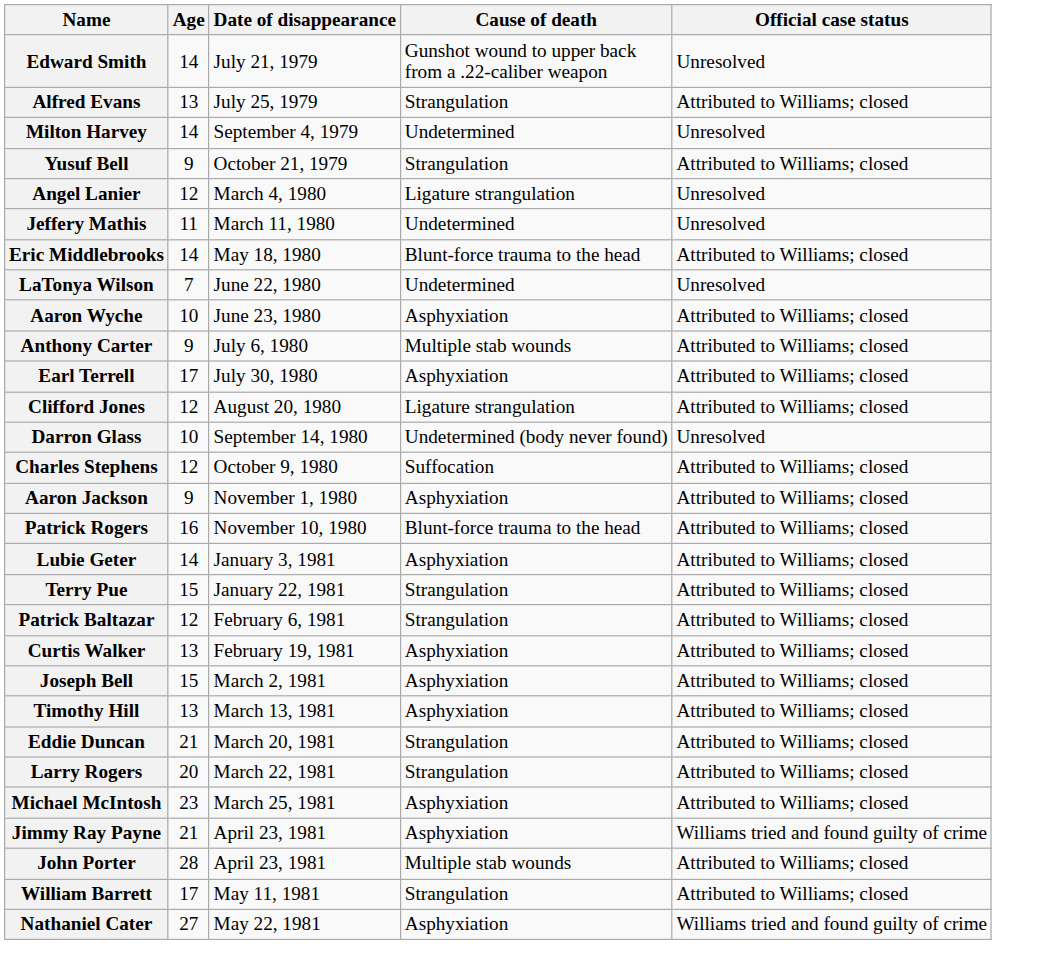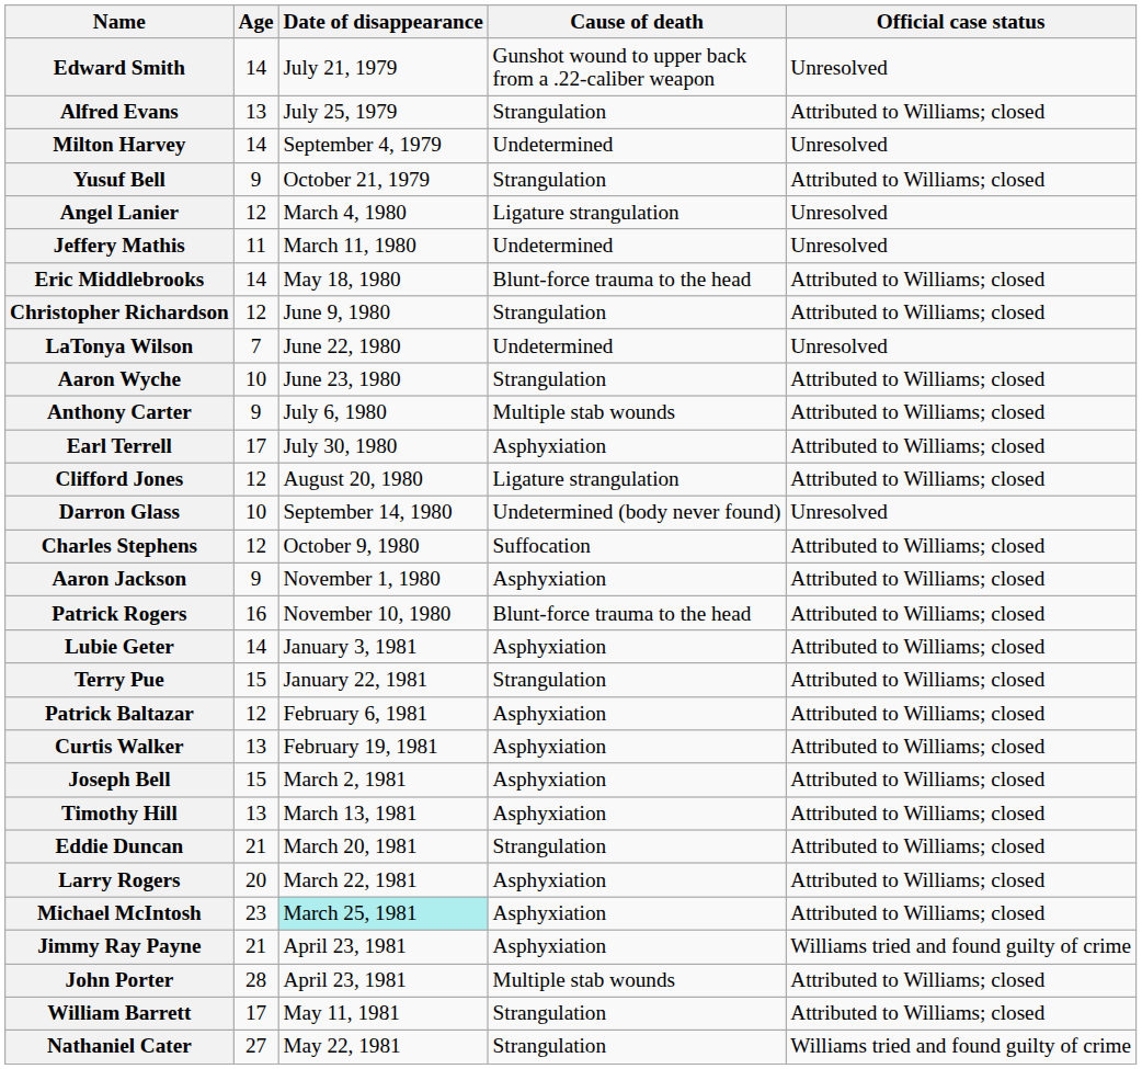+ row: Christopher Richardson | 12 | June 9, 1980 | Strangulation | Attributed to Williams; closed
Aaron Wyche | Cause of death: Asphyxiation -> Strangulation
Patrick Baltazar | Cause of death: Strangulation -> Asphyxiation
Larry Rogers | Cause of death: Strangulation -> Asphyxiation
Michael McIntosh | Date of disappearance: no background -> paleturquoise background
Nathaniel Cater | Cause of death: Asphyxiation -> Strangulation
